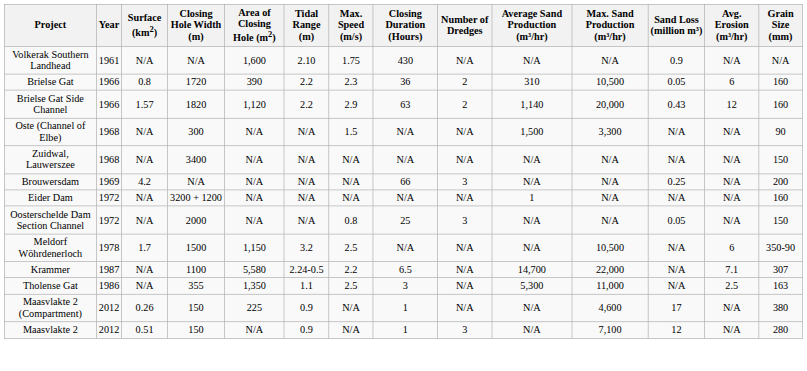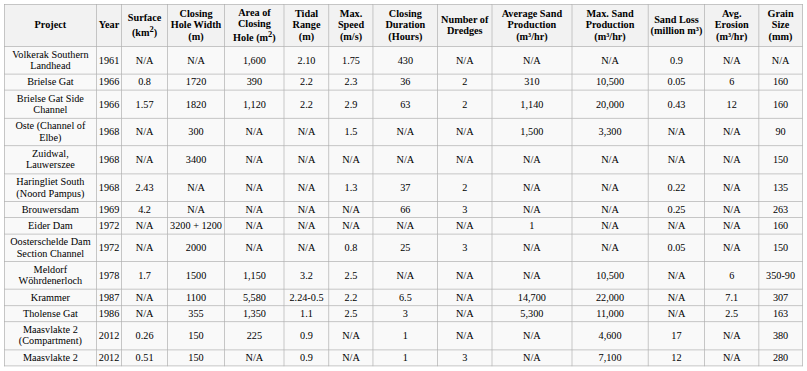+ row: Haringliet South (Noord Pampus) | 1968 | 2.43 | N/A | N/A | N/A | 1.3 | 37 | 2 | N/A | N/A | 0.22 | N/A | 135
Brouwersdam | Grain Size (mm): 200 -> 263
